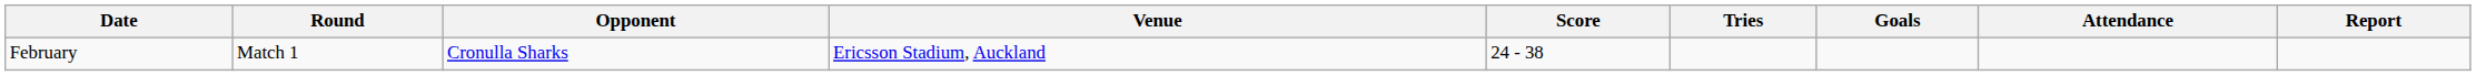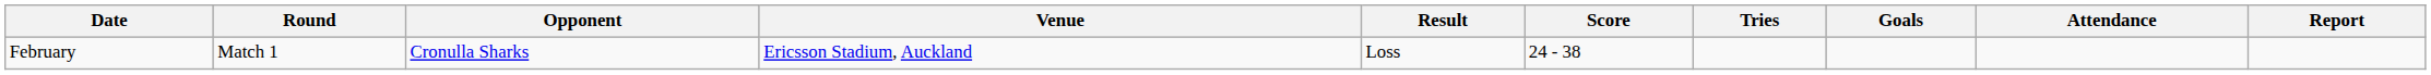+ column: Result | Loss
